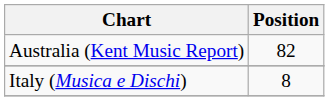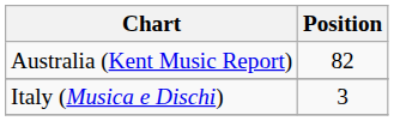Italy (Musica e Dischi) | Position: 8 -> 3
